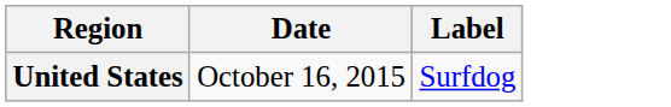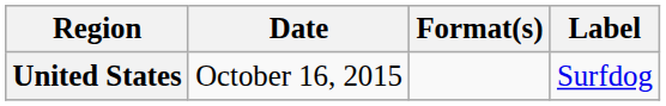+ column: Format(s)
